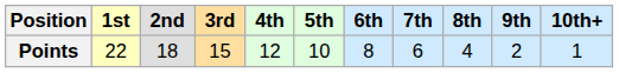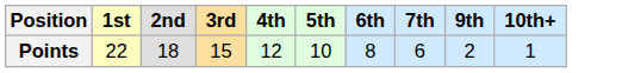- column: 8th | 4
